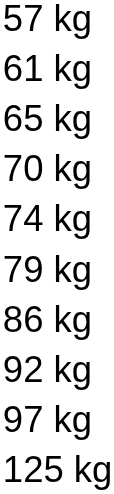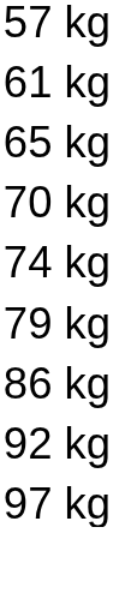- row: 125 kg
